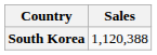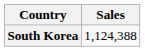South Korea | Sales: 1,120,388 -> 1,124,388
